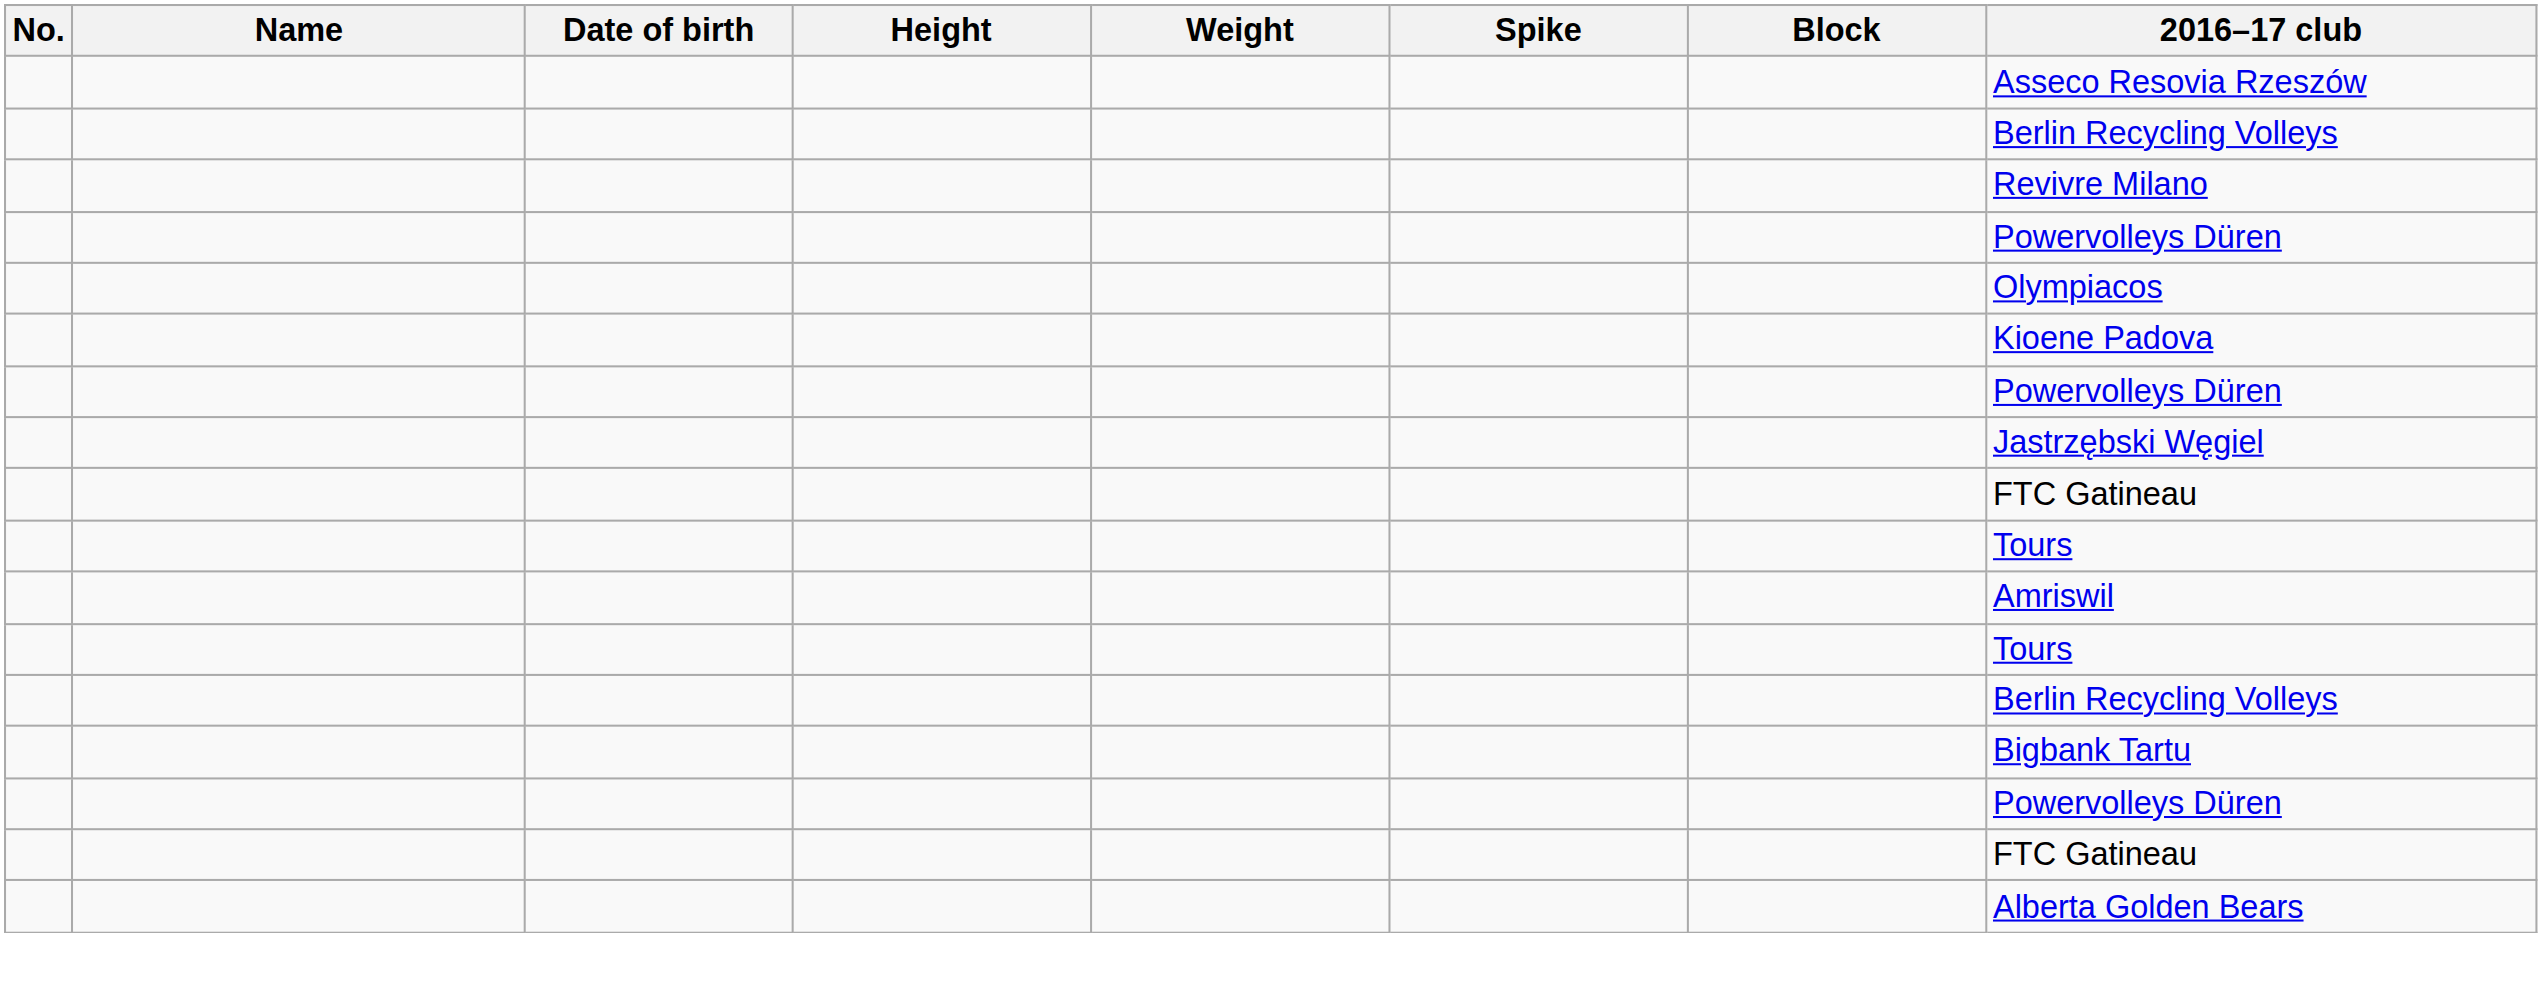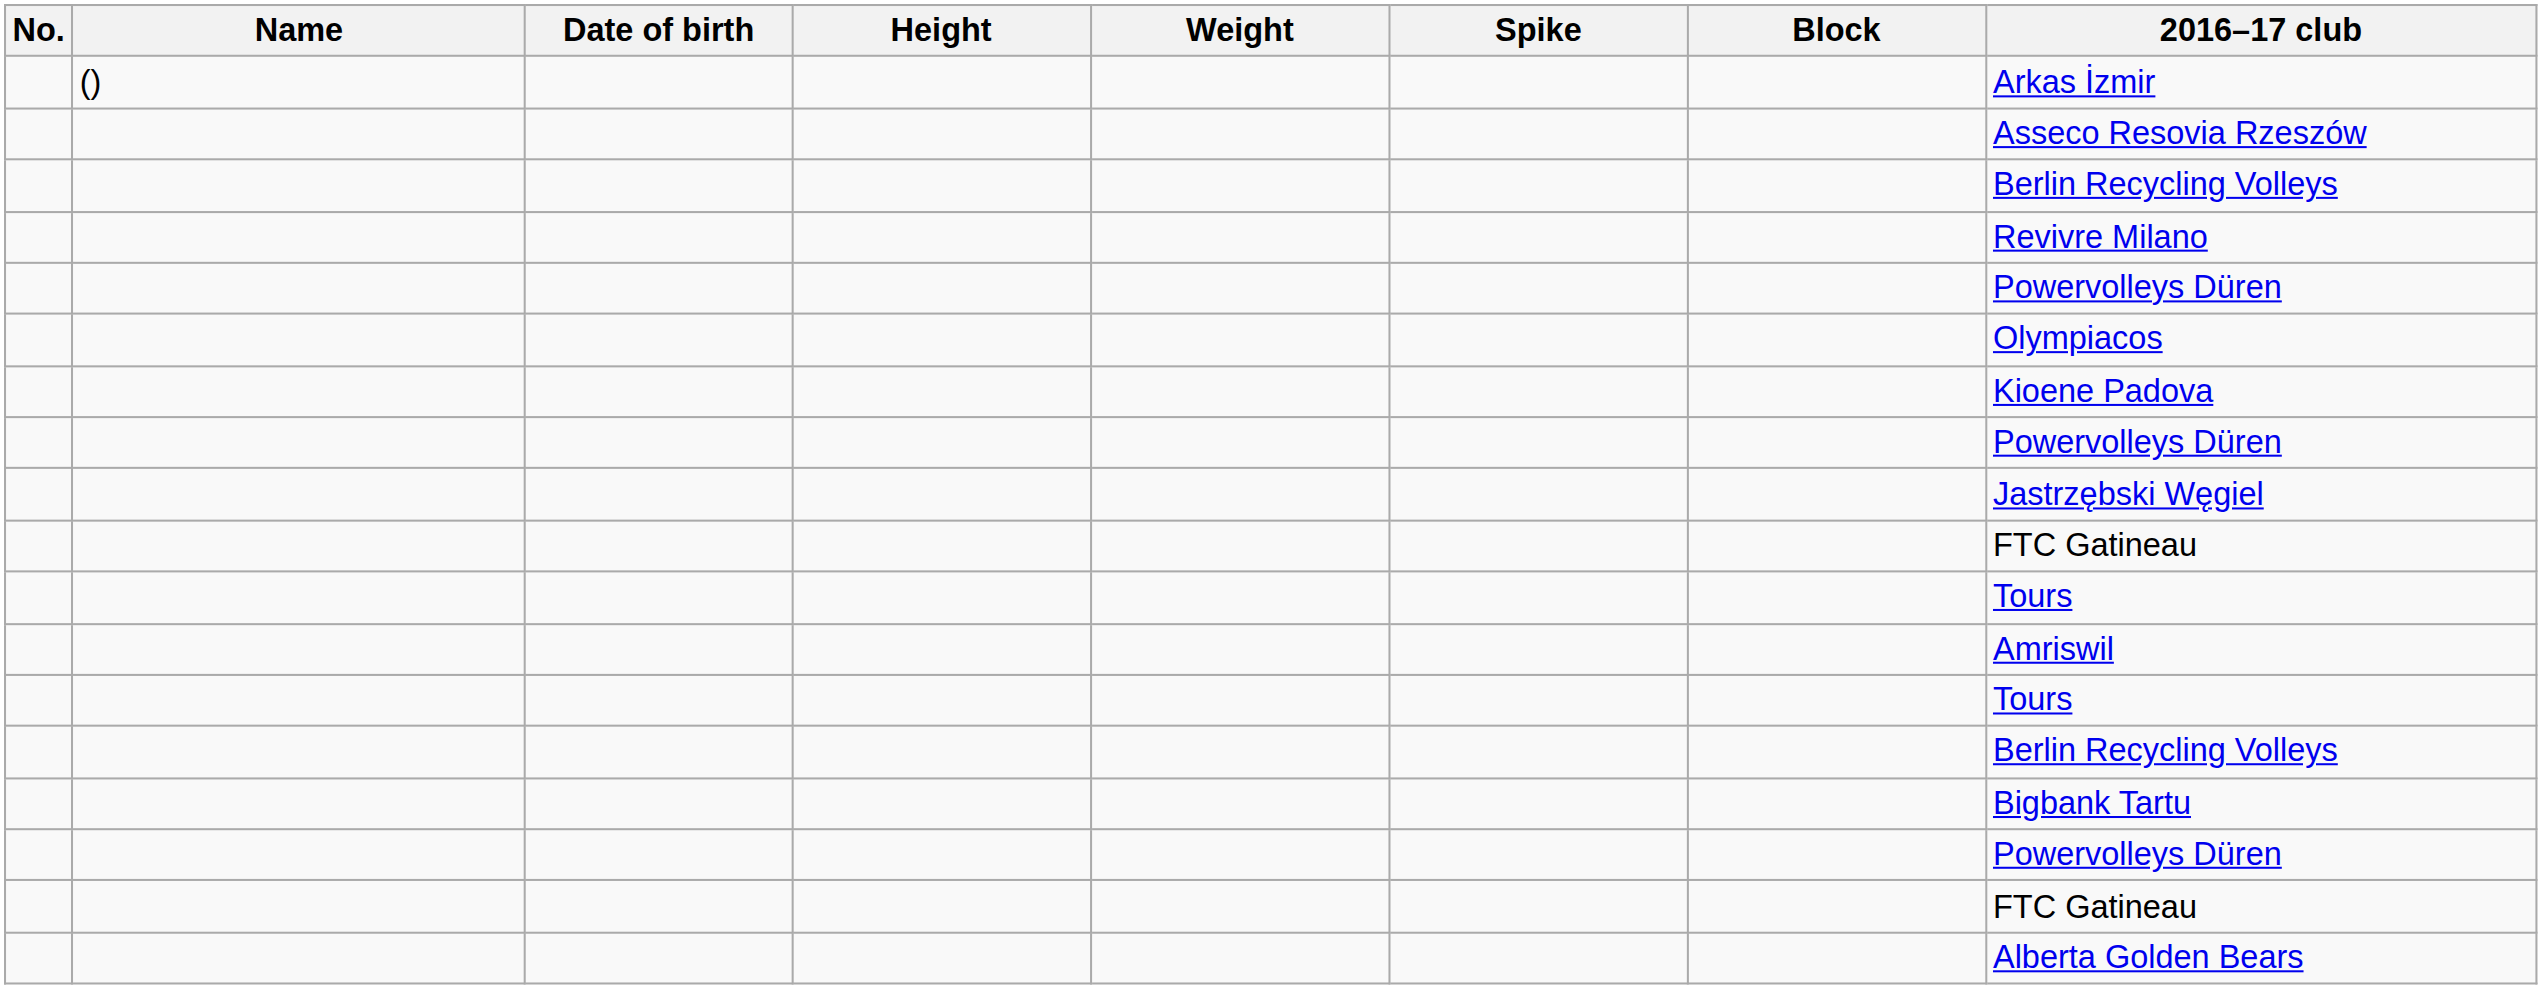+ row: () | Arkas İzmir
